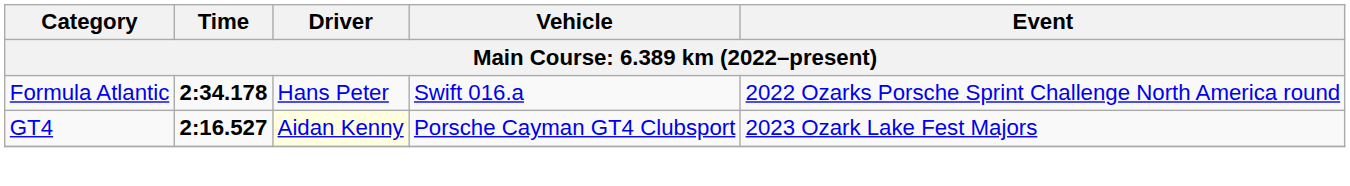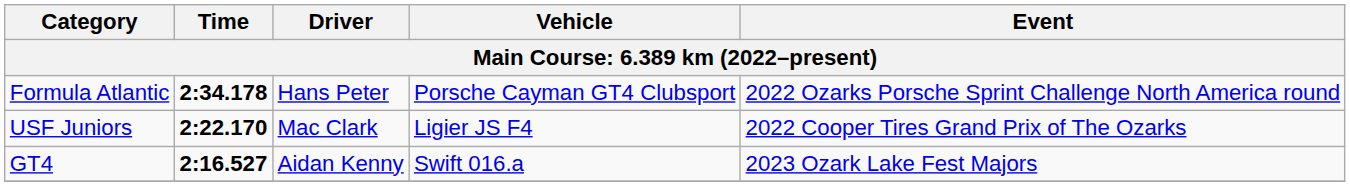Formula Atlantic | Vehicle: Swift 016.a -> Porsche Cayman GT4 Clubsport
+ row: USF Juniors | 2:22.170 | Mac Clark | Ligier JS F4 | 2022 Cooper Tires Grand Prix of The Ozarks
GT4 | Driver: lightyellow background -> no background
GT4 | Vehicle: Porsche Cayman GT4 Clubsport -> Swift 016.a
